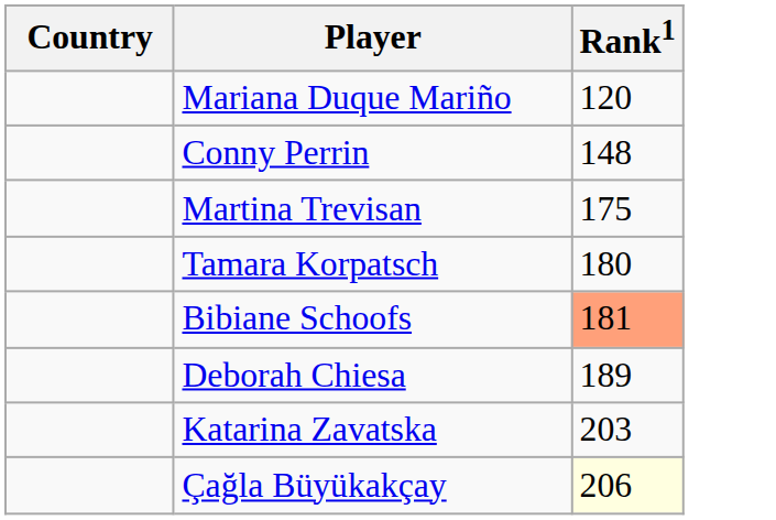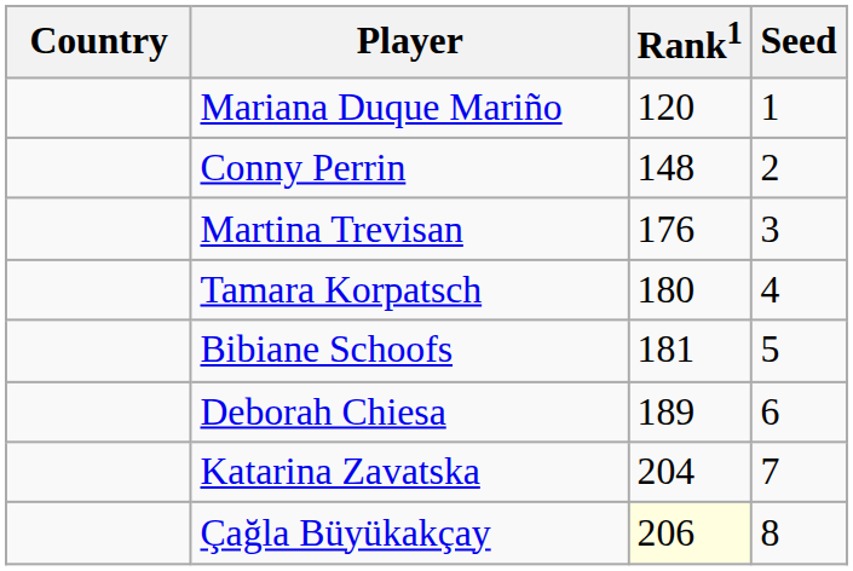+ column: Seed | 1 | 2 | 3 | 4 | 5 | 6 | 7 | 8
Martina Trevisan | Rank1: 175 -> 176
Bibiane Schoofs | Rank1: lightsalmon background -> no background
Katarina Zavatska | Rank1: 203 -> 204
